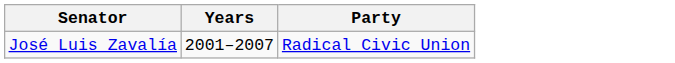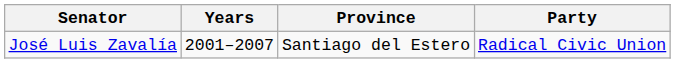+ column: Province | Santiago del Estero
